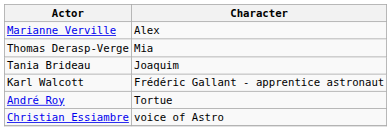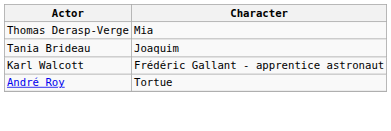- row: Marianne Verville | Alex
- row: Christian Essiambre | voice of Astro
